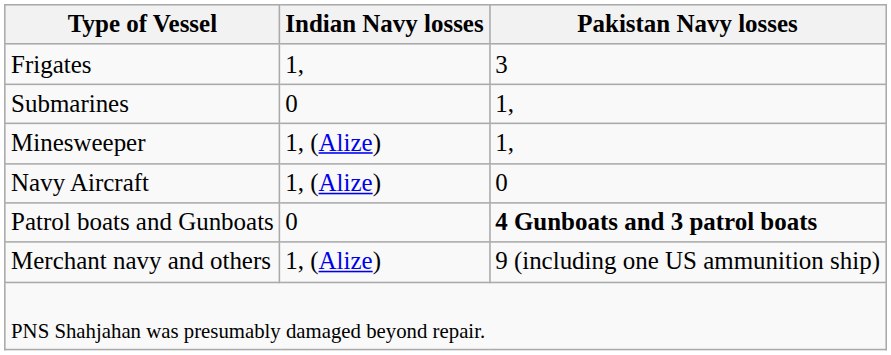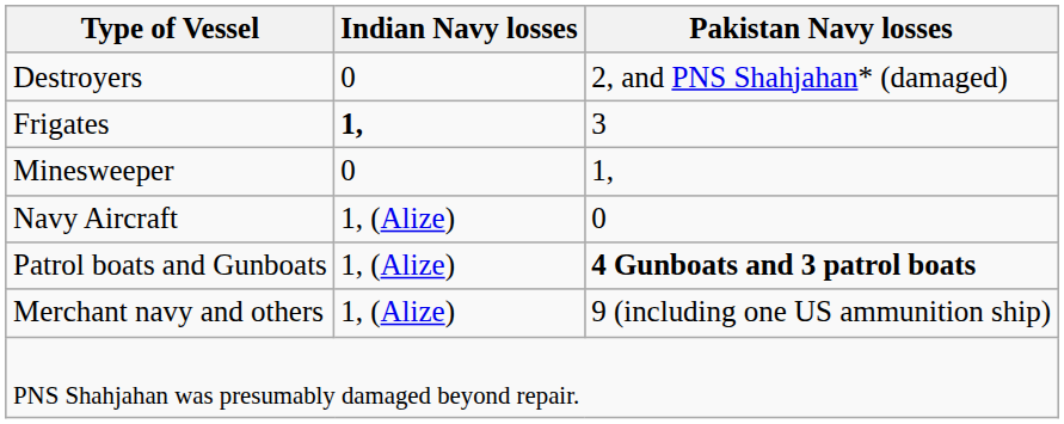+ row: Destroyers | 0 | 2, and PNS Shahjahan* (damaged)
Frigates | Indian Navy losses: normal -> bold
- row: Submarines | 0 | 1,
Minesweeper | Indian Navy losses: 1, (Alize) -> 0
Patrol boats and Gunboats | Indian Navy losses: 0 -> 1, (Alize)
